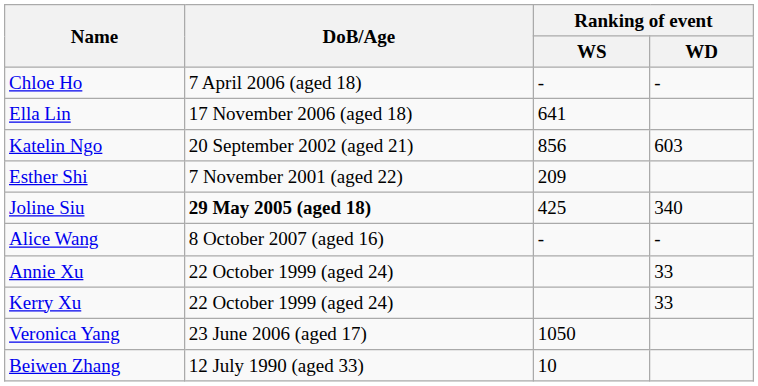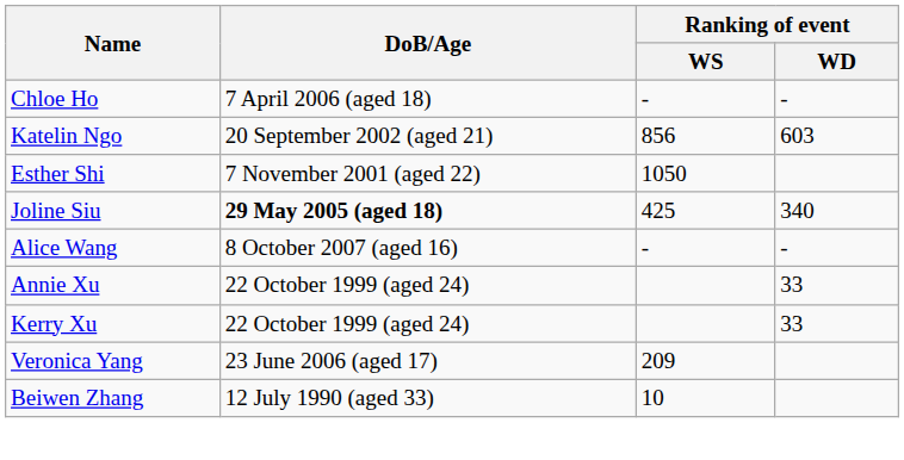- row: Ella Lin | 17 November 2006 (aged 18) | 641
Esther Shi | Ranking of event / WS: 209 -> 1050
Veronica Yang | Ranking of event / WS: 1050 -> 209
